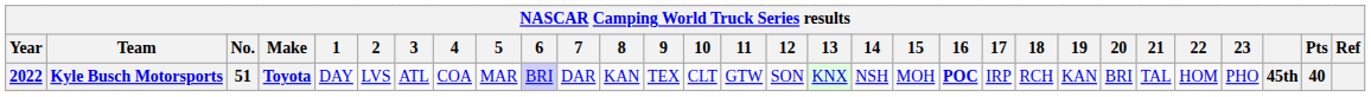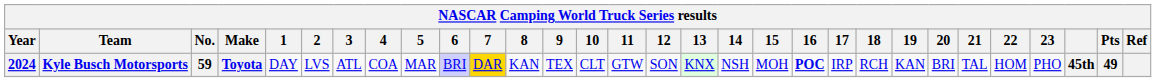Kyle Busch Motorsports | Year: 2022 -> 2024
Kyle Busch Motorsports | No.: 51 -> 59
Kyle Busch Motorsports | 7: no background -> gold background
Kyle Busch Motorsports | Pts: 40 -> 49
